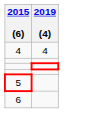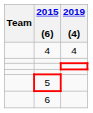+ column: Team
